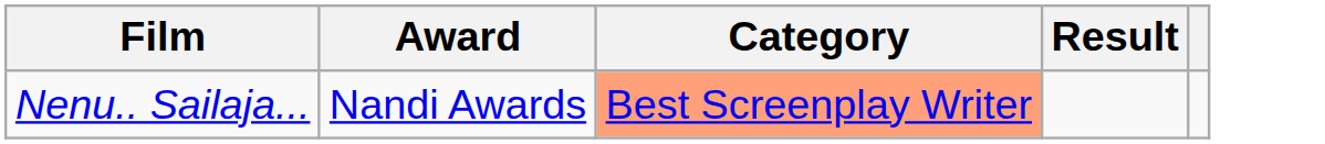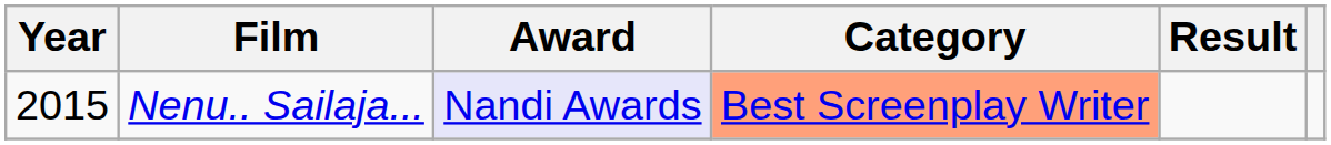+ column: Year | 2015
Nenu.. Sailaja... | Award: no background -> lavender background
